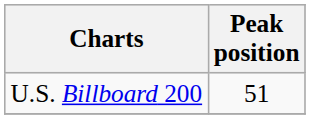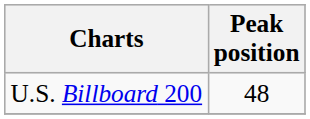U.S. Billboard 200 | Peak position: 51 -> 48
